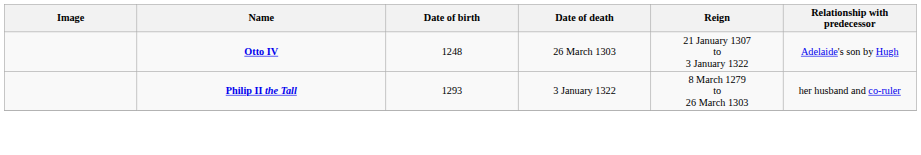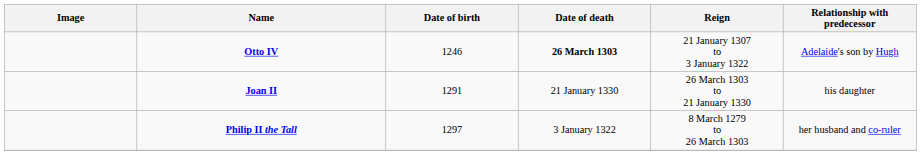Otto IV | Date of birth: 1248 -> 1246
Otto IV | Date of death: normal -> bold
+ row: Joan II | 1291 | 21 January 1330 | 26 March 1303 to 21 January 1330 | his daughter
Philip II the Tall | Date of birth: 1293 -> 1297
